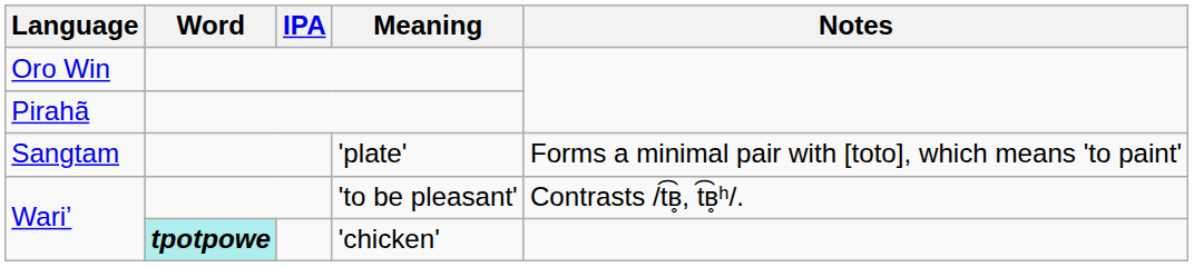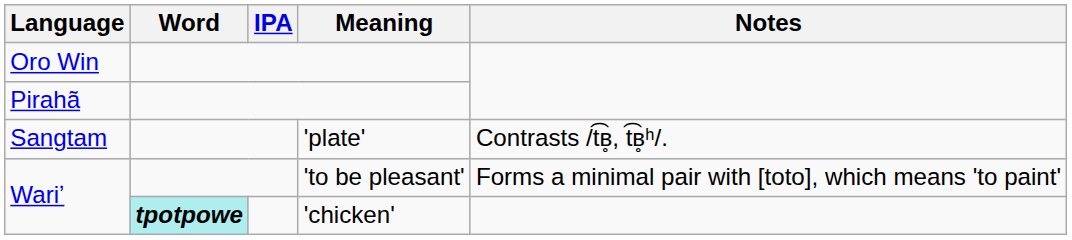Sangtam | Notes: Forms a minimal pair with [toto], which means 'to paint' -> Contrasts /t͡ʙ̥, t͡ʙ̥ʰ/.
Wariʼ / 'to be pleasant' | Notes: Contrasts /t͡ʙ̥, t͡ʙ̥ʰ/. -> Forms a minimal pair with [toto], which means 'to paint'
